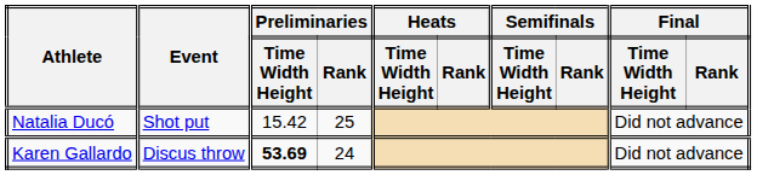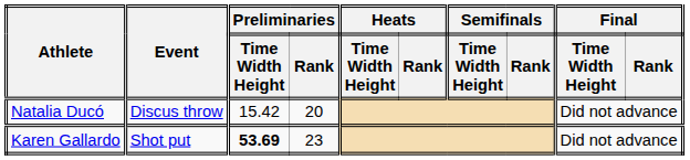Natalia Ducó | Event: Shot put -> Discus throw
Natalia Ducó | Preliminaries / Rank: 25 -> 20
Karen Gallardo | Event: Discus throw -> Shot put
Karen Gallardo | Preliminaries / Rank: 24 -> 23
